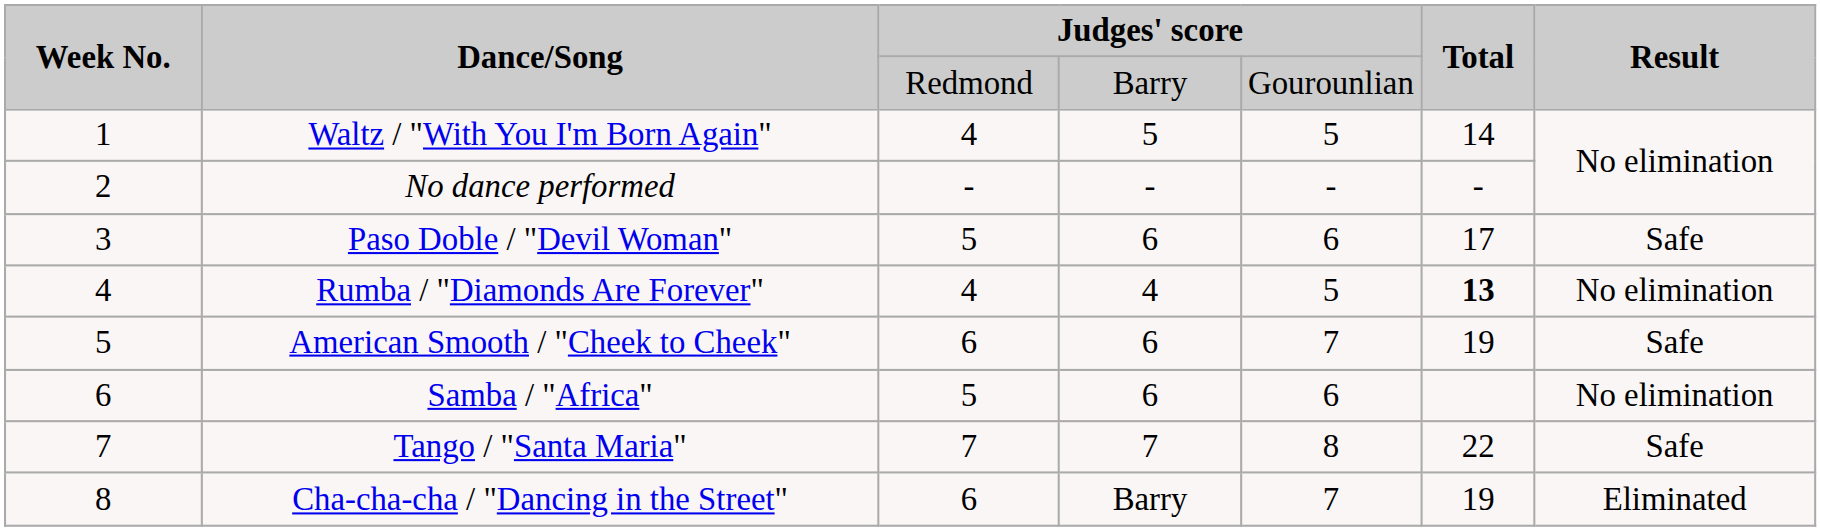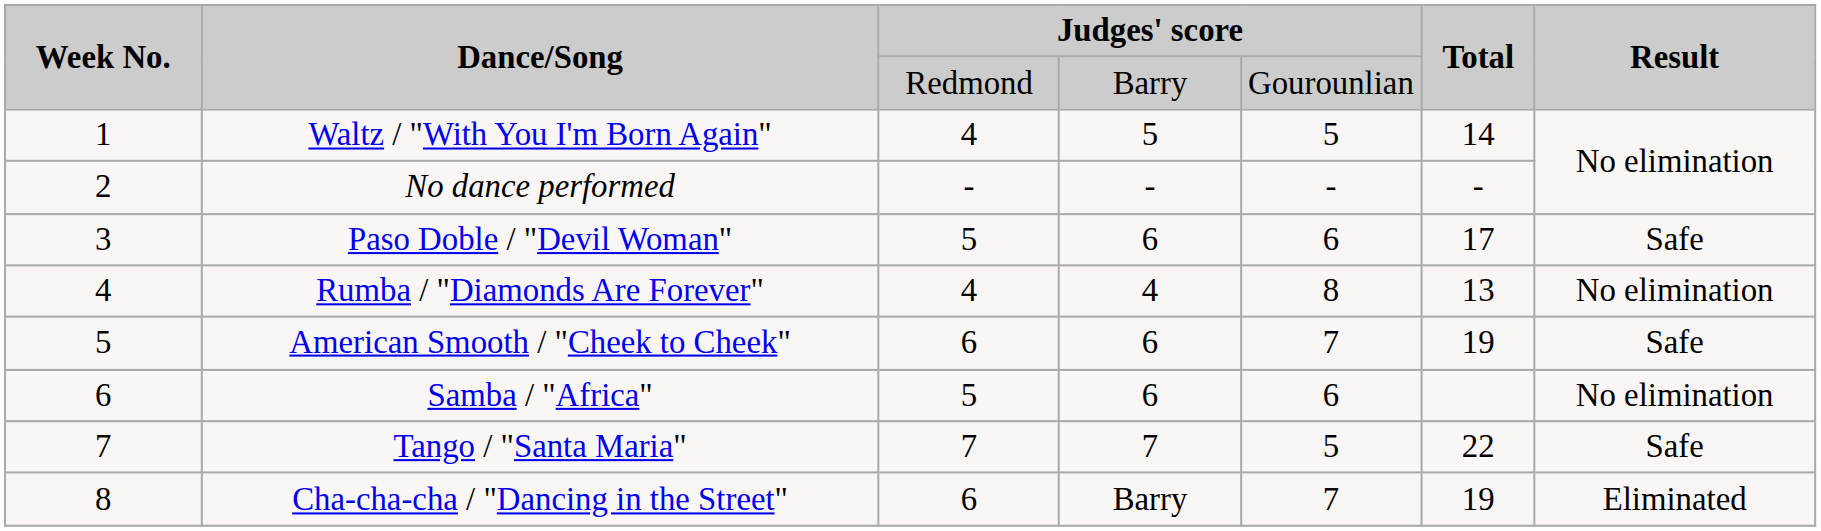Rumba / "Diamonds Are Forever" | column 5: 5 -> 8
Rumba / "Diamonds Are Forever" | Total: bold -> normal
Tango / "Santa Maria" | column 5: 8 -> 5
